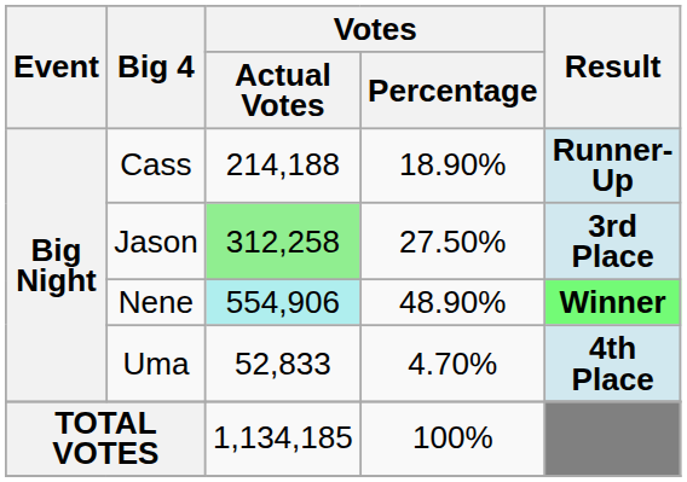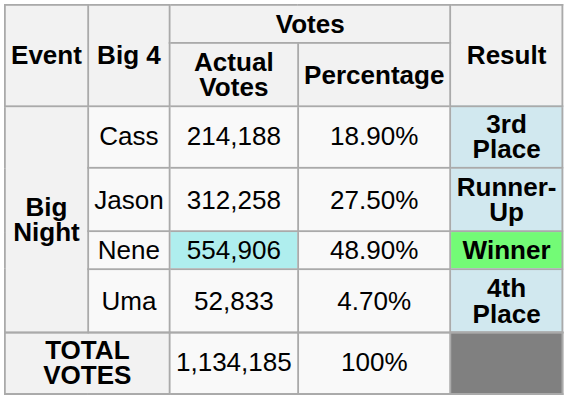Cass | Result: Runner-Up -> 3rd Place
Jason | Votes / Actual Votes: lightgreen background -> no background
Jason | Result: 3rd Place -> Runner-Up
